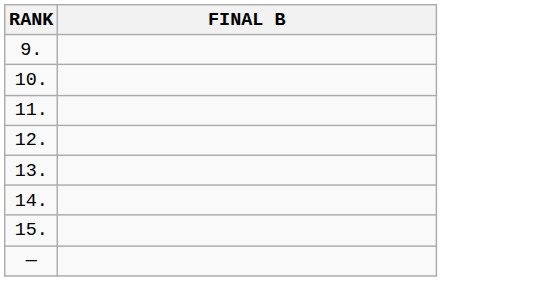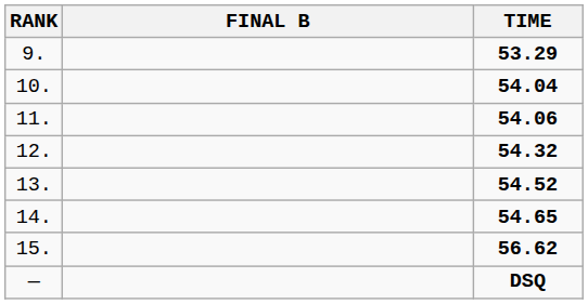+ column: TIME | 53.29 | 54.04 | 54.06 | 54.32 | 54.52 | 54.65 | 56.62 | DSQ
